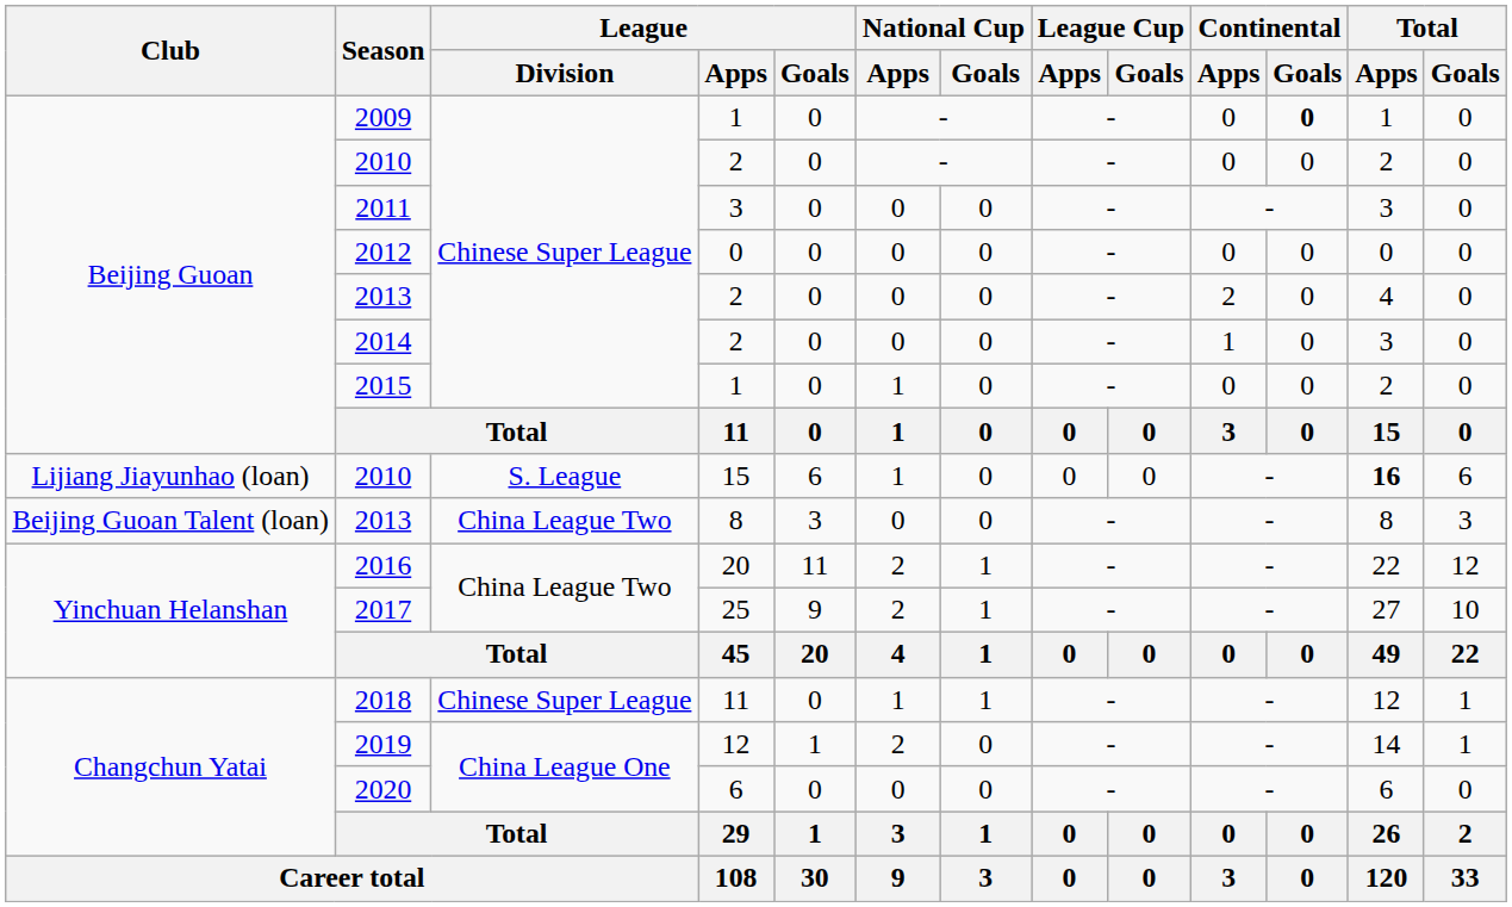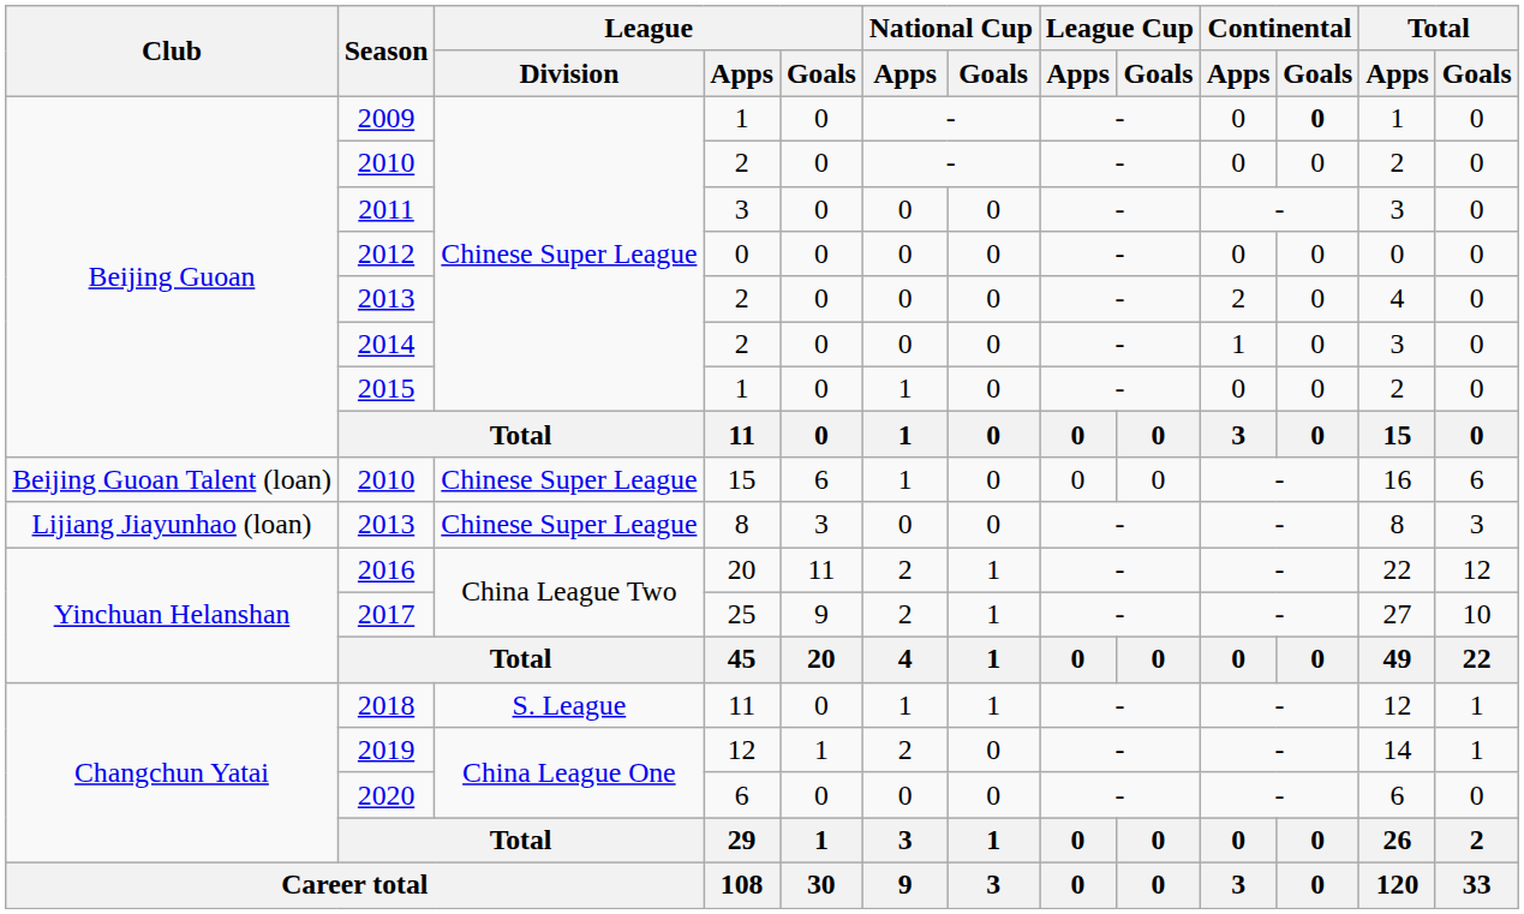2010 / 15 | Club: Lijiang Jiayunhao (loan) -> Beijing Guoan Talent (loan)
2010 / 15 | League / Division: S. League -> Chinese Super League
2010 / 15 | Total / Apps: bold -> normal
2013 / 8 | Club: Beijing Guoan Talent (loan) -> Lijiang Jiayunhao (loan)
2013 / 8 | League / Division: China League Two -> Chinese Super League
2018 | League / Division: Chinese Super League -> S. League
